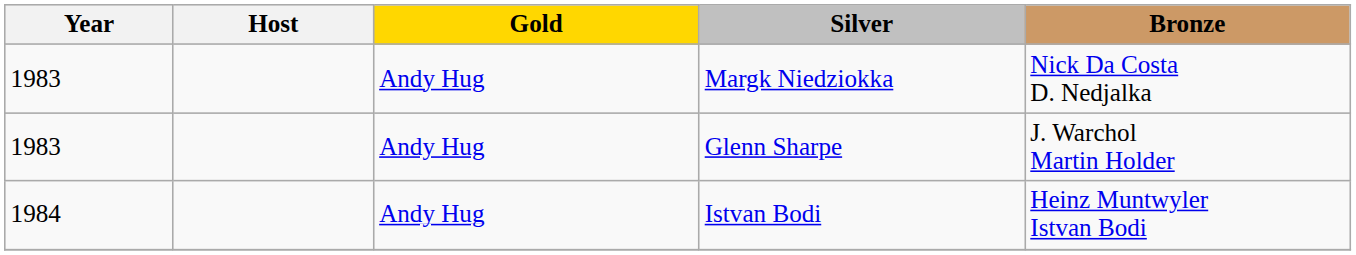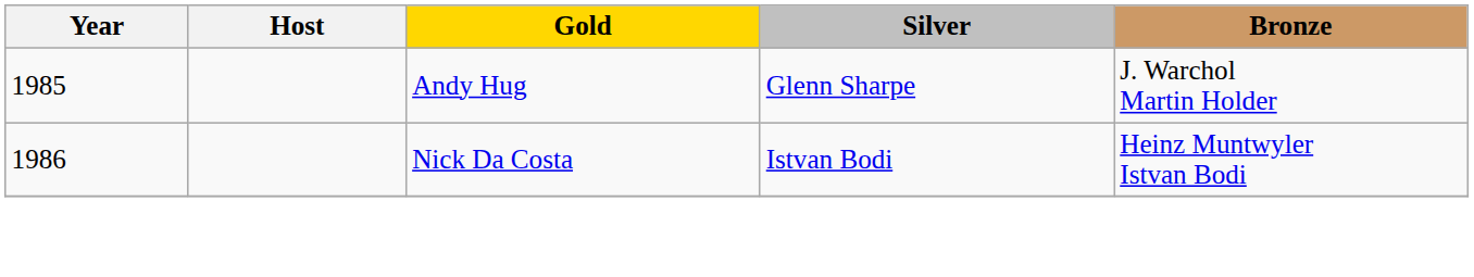- row: 1983 | Andy Hug | Margk Niedziokka | Nick Da Costa D. Nedjalka
Glenn Sharpe | Year: 1983 -> 1985
Istvan Bodi | Year: 1984 -> 1986
Istvan Bodi | Gold: Andy Hug -> Nick Da Costa
